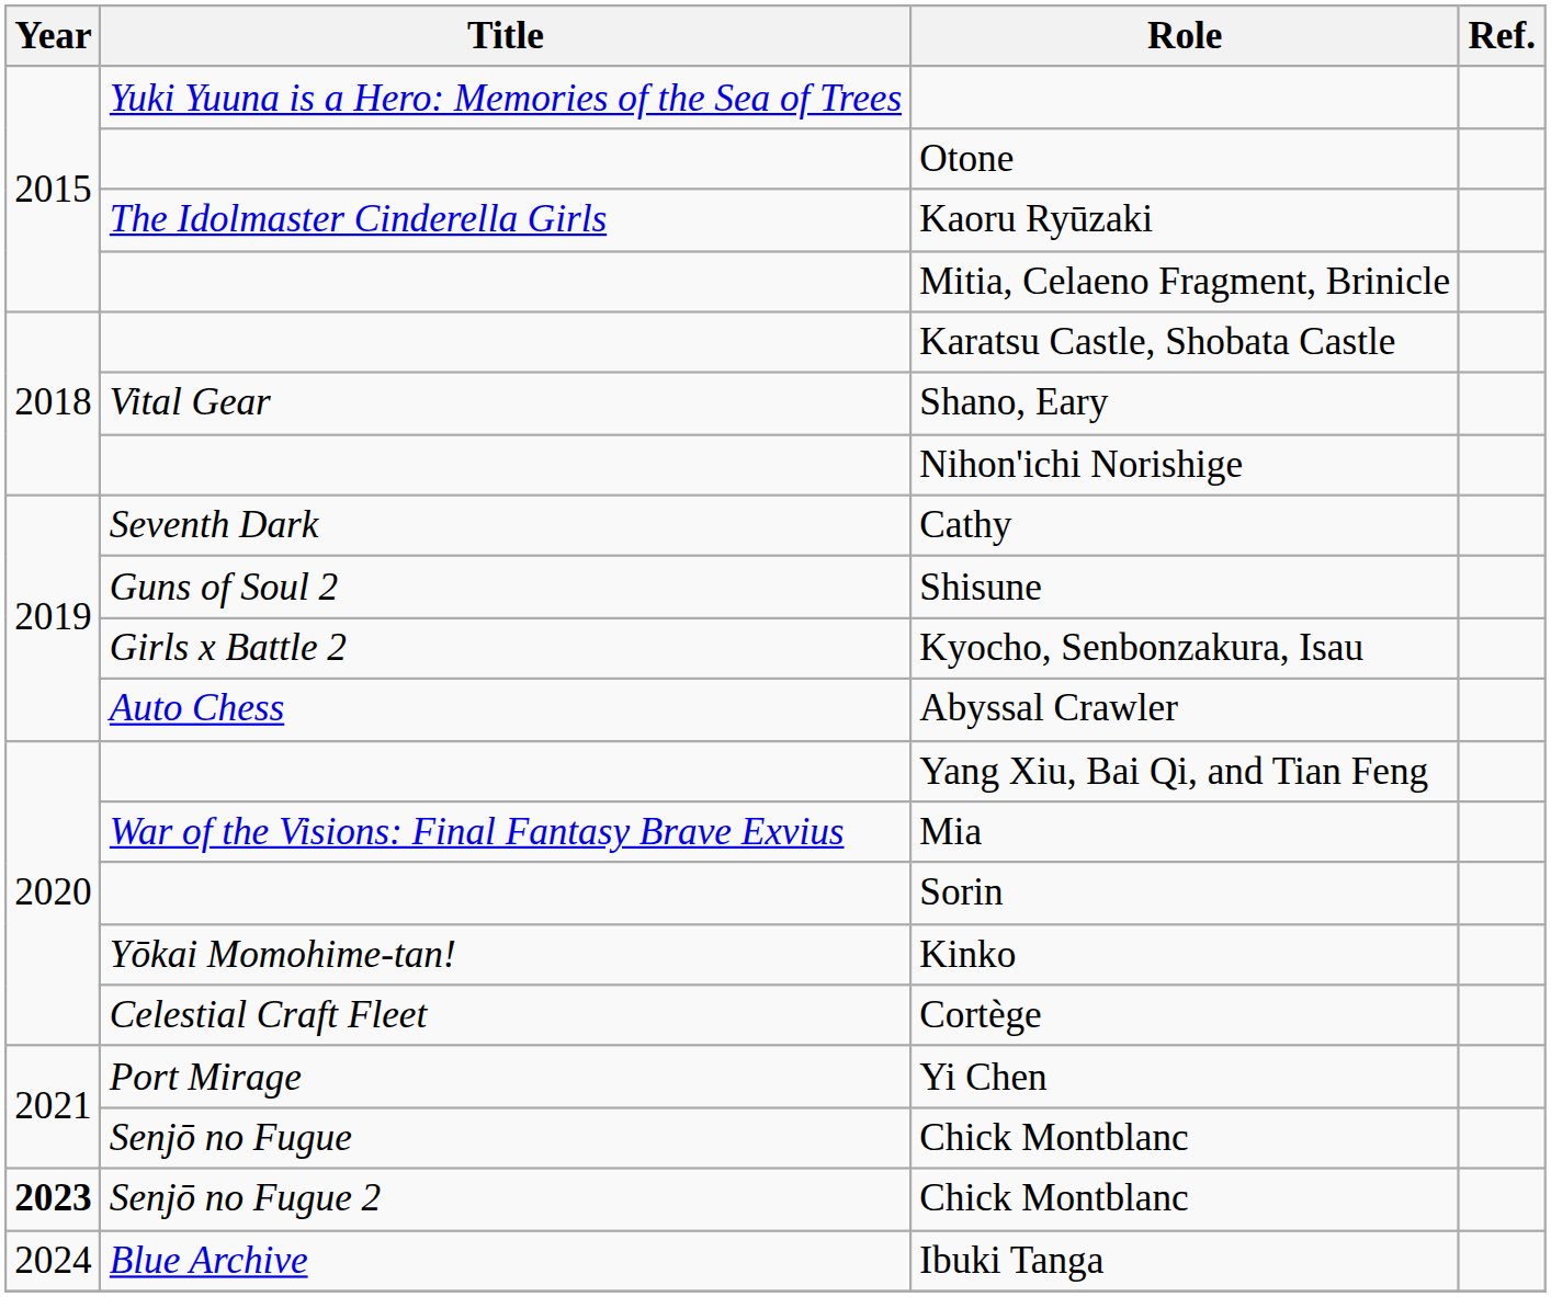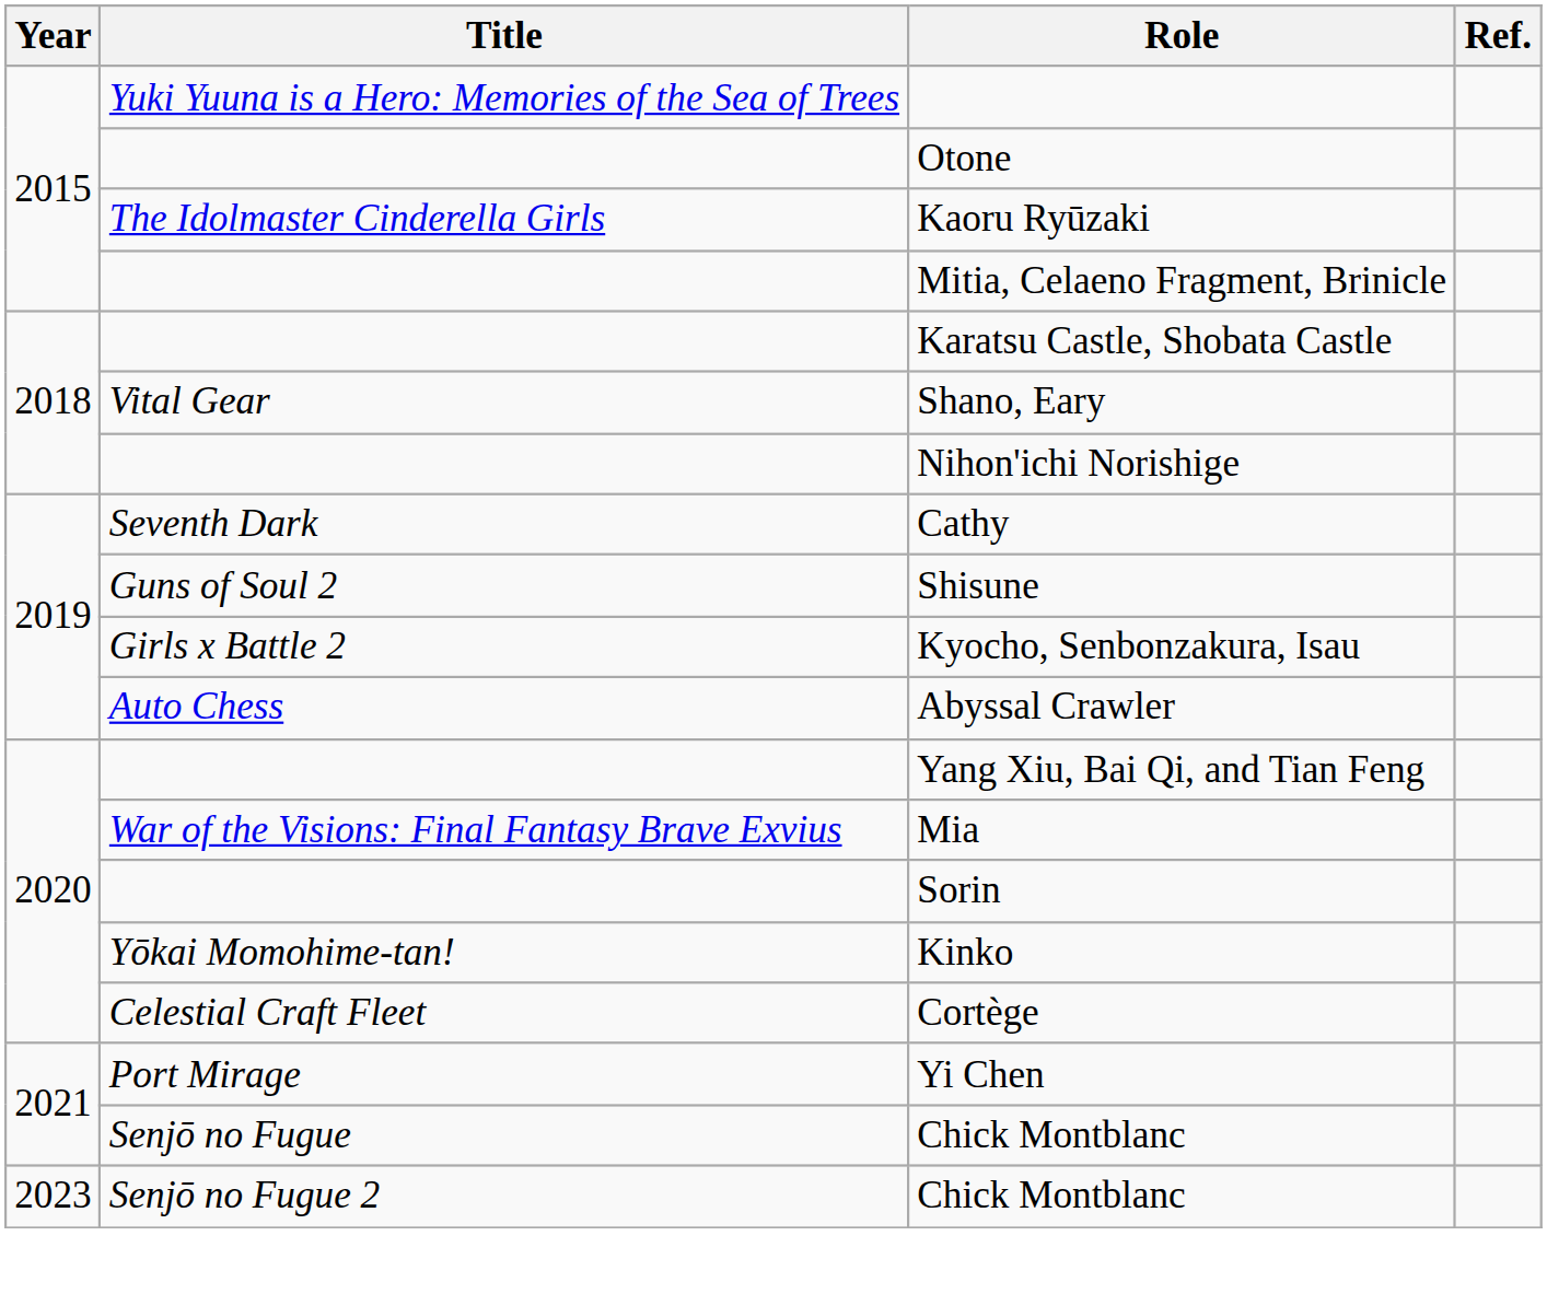Senjō no Fugue 2 / Chick Montblanc | Year: bold -> normal
- row: 2024 | Blue Archive | Ibuki Tanga
